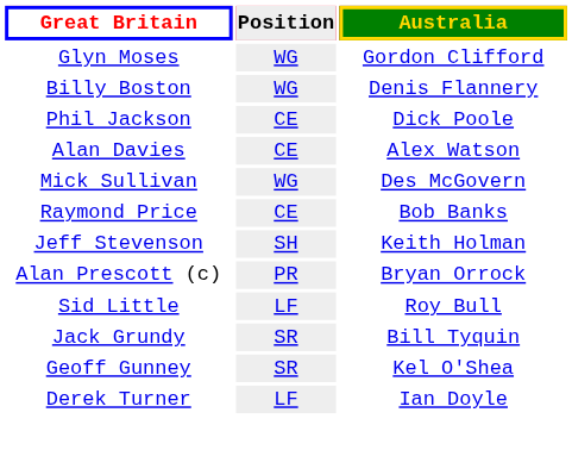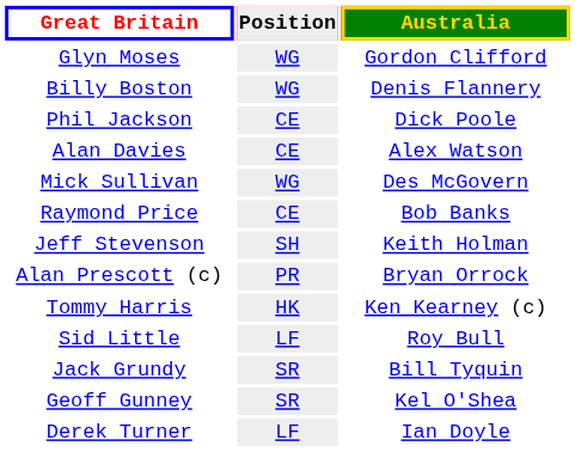+ row: Tommy Harris | HK | Ken Kearney (c)
